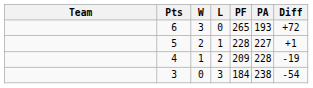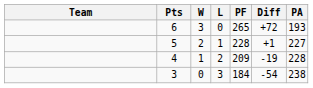columns swapped: PA <-> Diff
